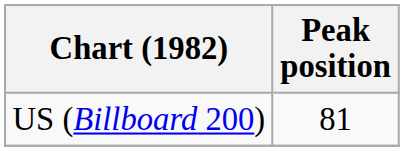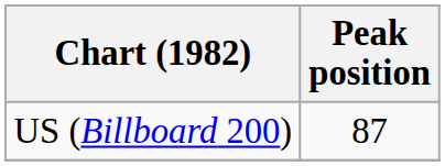US (Billboard 200) | Peak position: 81 -> 87
